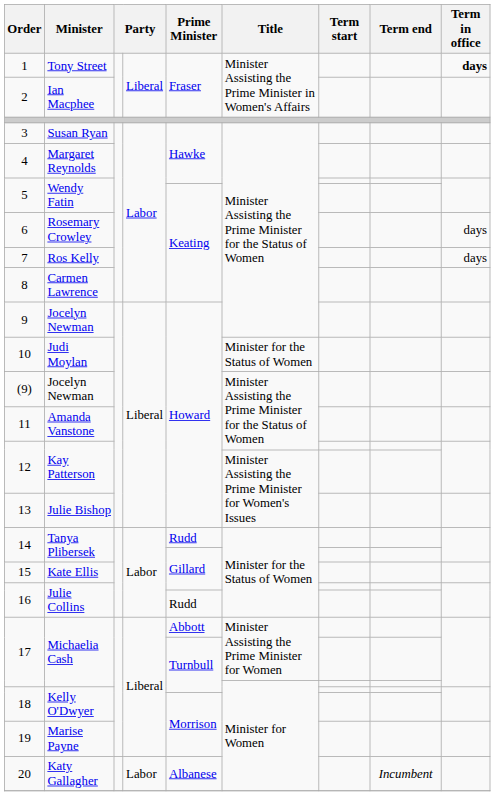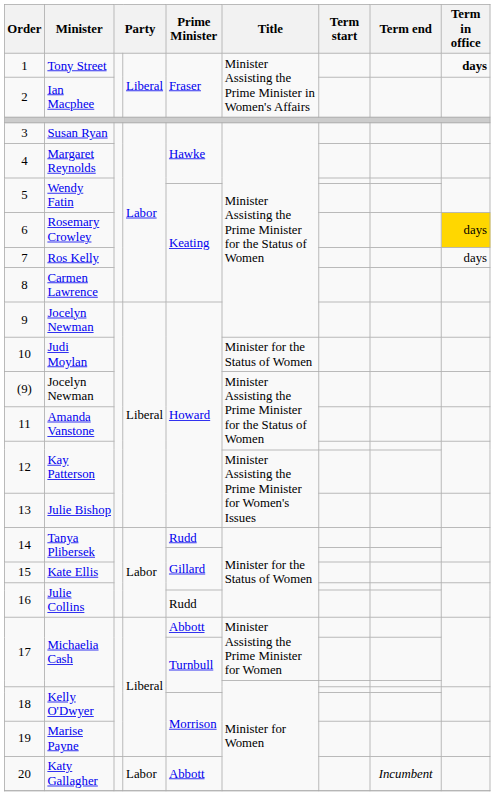6 | Term in office: no background -> gold background
20 | Prime Minister: Albanese -> Abbott
